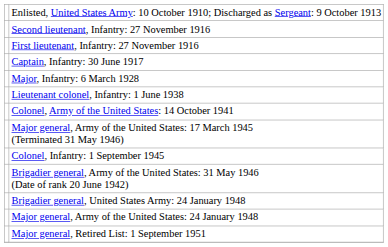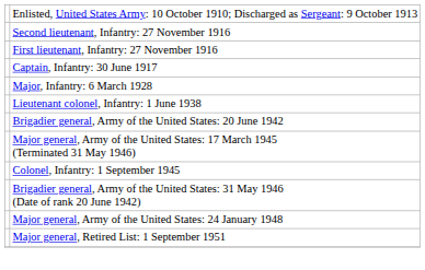- row: Colonel, Army of the United States: 14 October 1941
+ row: Brigadier general, Army of the United States: 20 June 1942
- row: Brigadier general, United States Army: 24 January 1948
